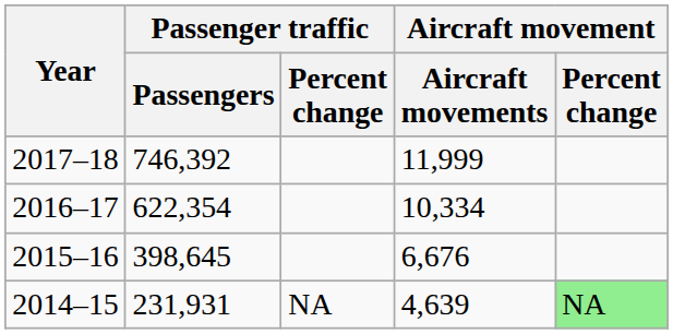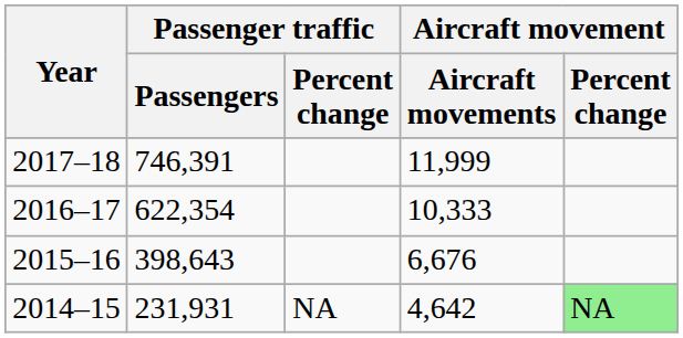2017–18 | Passenger traffic / Passengers: 746,392 -> 746,391
2016–17 | Aircraft movement / Aircraft movements: 10,334 -> 10,333
2015–16 | Passenger traffic / Passengers: 398,645 -> 398,643
2014–15 | Aircraft movement / Aircraft movements: 4,639 -> 4,642
